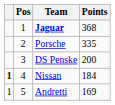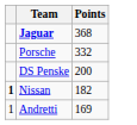- column: Pos | 1 | 2 | 3 | 4 | 5
Porsche | Points: 335 -> 332
Nissan | Points: 184 -> 182
